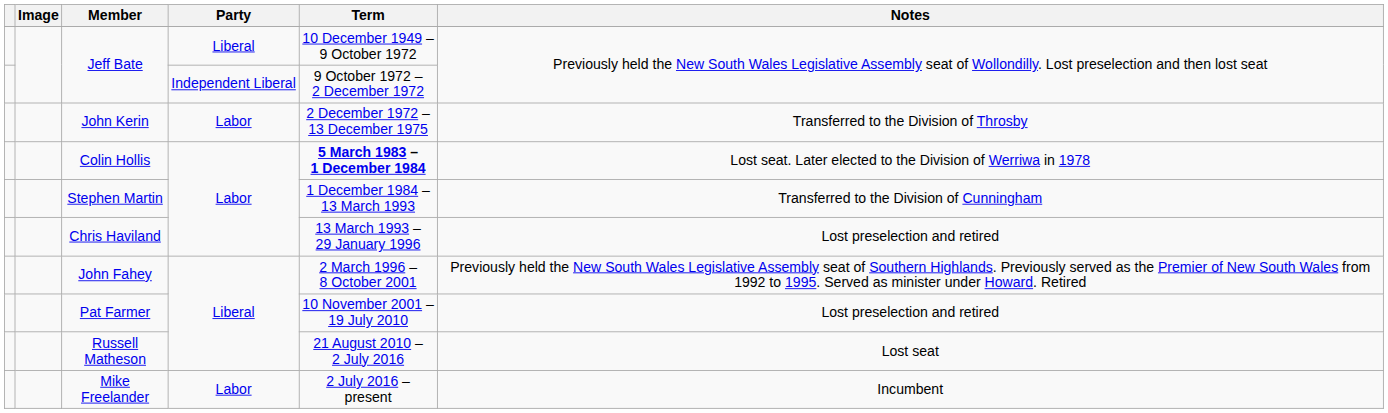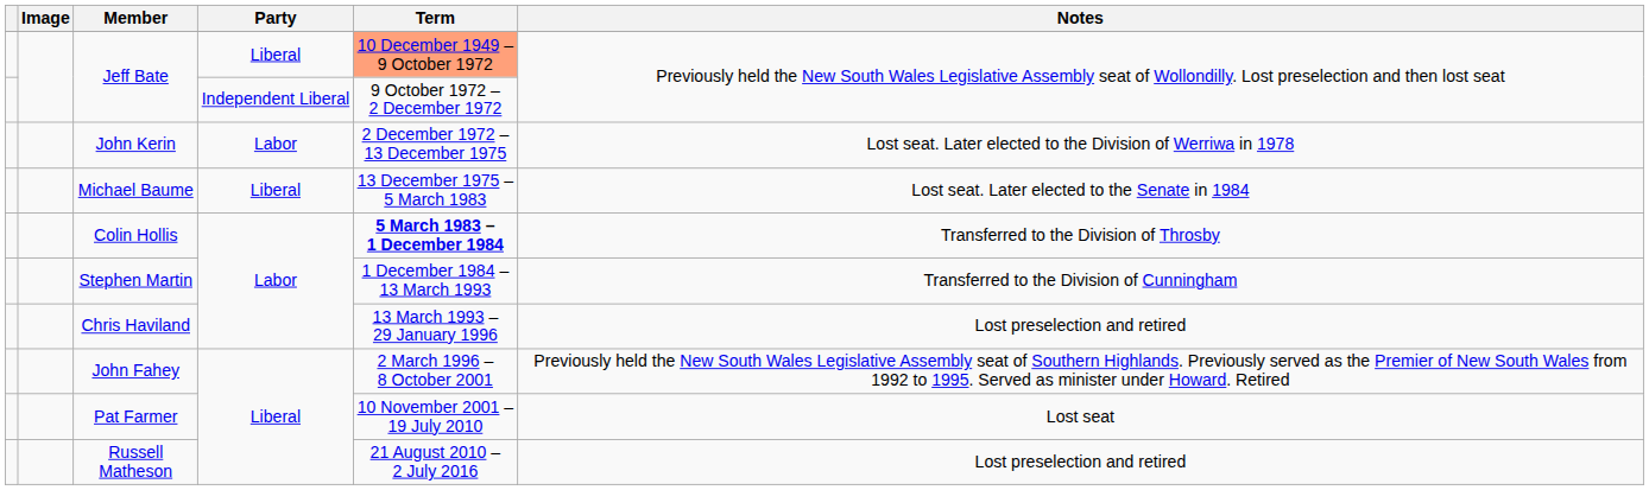Jeff Bate / Liberal | Term: no background -> lightsalmon background
John Kerin | Notes: Transferred to the Division of Throsby -> Lost seat. Later elected to the Division of Werriwa in 1978
+ row: Michael Baume | Liberal | 13 December 1975 – 5 March 1983 | Lost seat. Later elected to the Senate in 1984
Colin Hollis | Notes: Lost seat. Later elected to the Division of Werriwa in 1978 -> Transferred to the Division of Throsby
Pat Farmer | Notes: Lost preselection and retired -> Lost seat
Russell Matheson | Notes: Lost seat -> Lost preselection and retired
- row: Mike Freelander | Labor | 2 July 2016 – present | Incumbent
